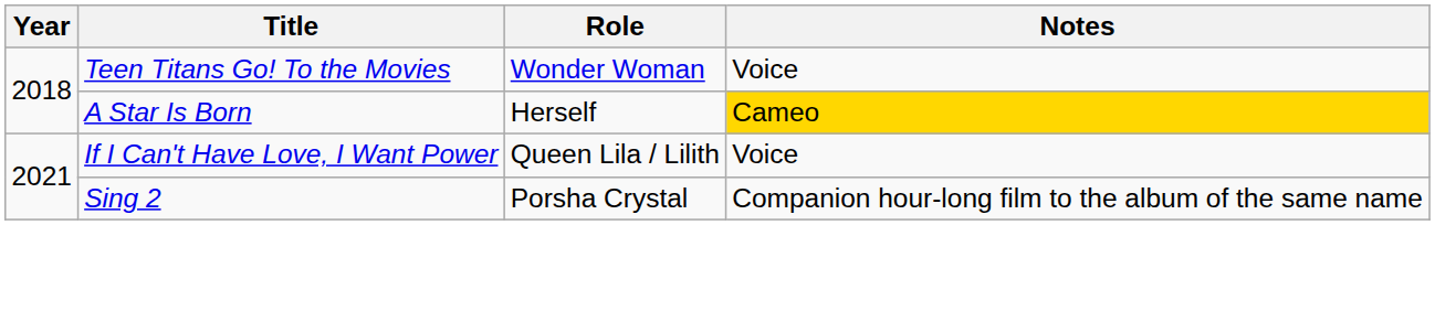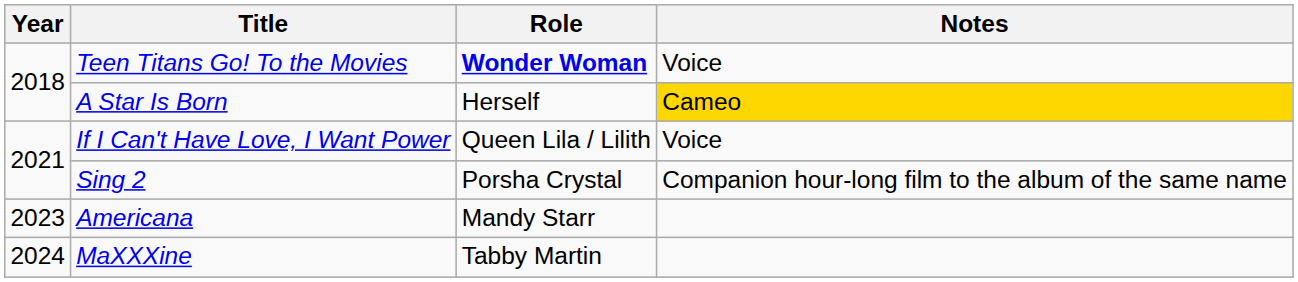Teen Titans Go! To the Movies | Role: normal -> bold
+ row: 2023 | Americana | Mandy Starr
+ row: 2024 | MaXXXine | Tabby Martin
